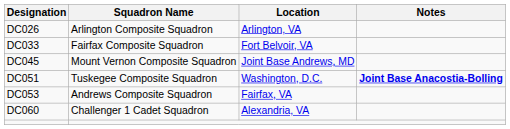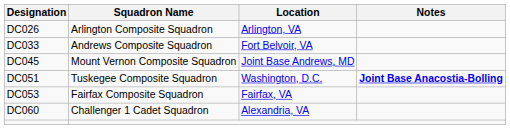DC033 | Squadron Name: Fairfax Composite Squadron -> Andrews Composite Squadron
DC053 | Squadron Name: Andrews Composite Squadron -> Fairfax Composite Squadron
